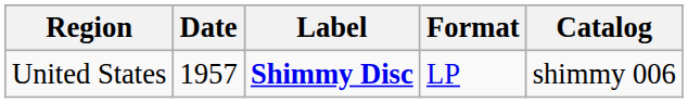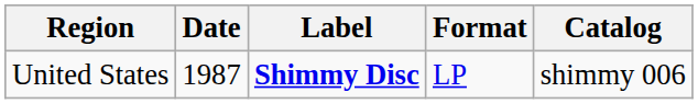United States | Date: 1957 -> 1987
